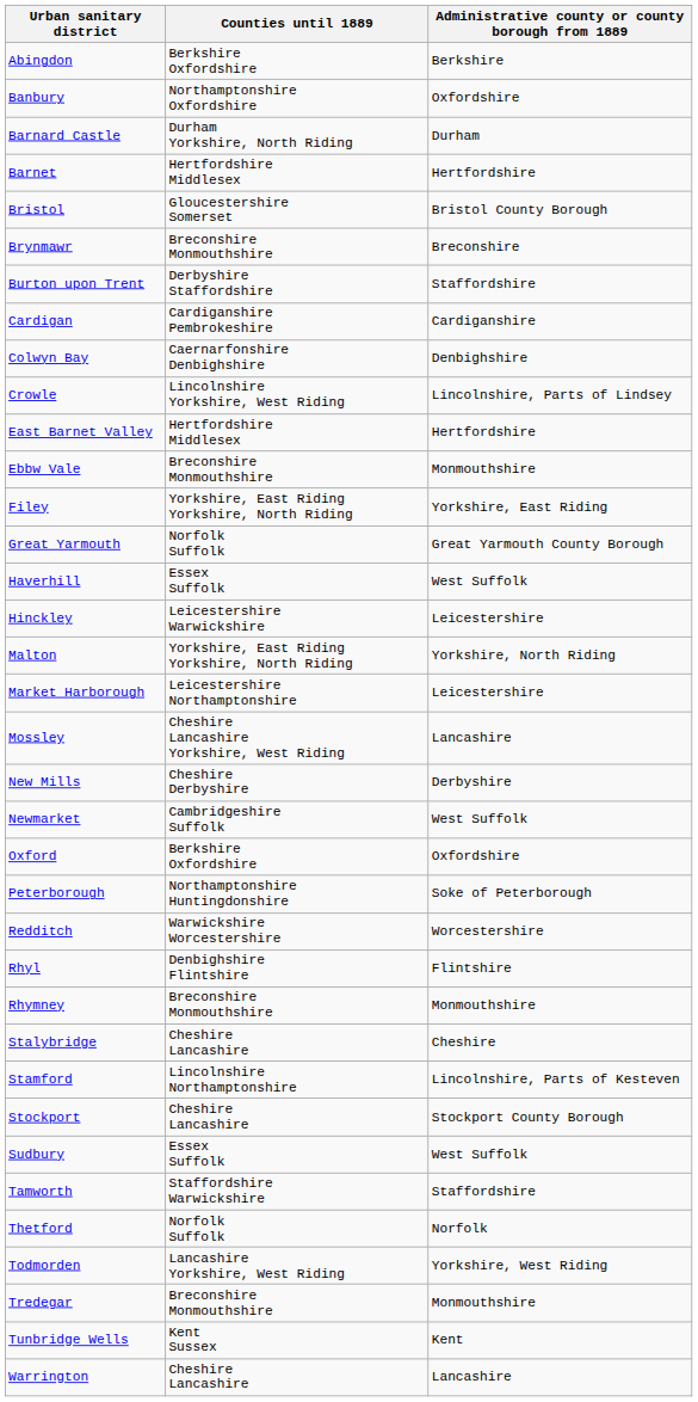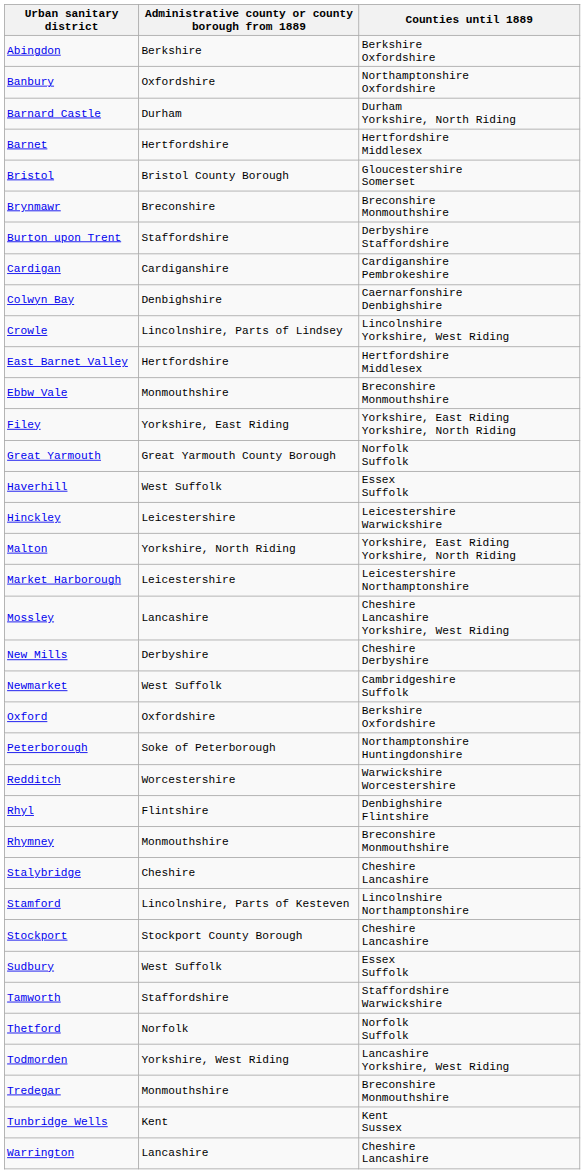columns swapped: Counties until 1889 <-> Administrative county or county borough from 1889
